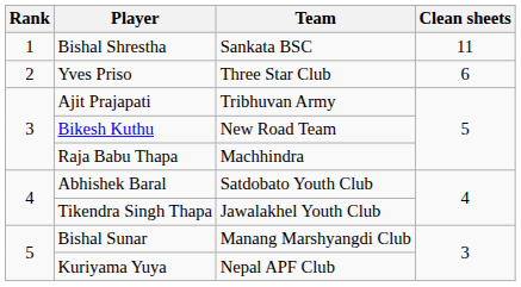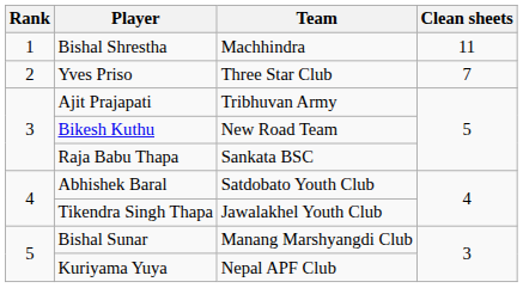Bishal Shrestha | Team: Sankata BSC -> Machhindra
Yves Priso | Clean sheets: 6 -> 7
Raja Babu Thapa | Team: Machhindra -> Sankata BSC
